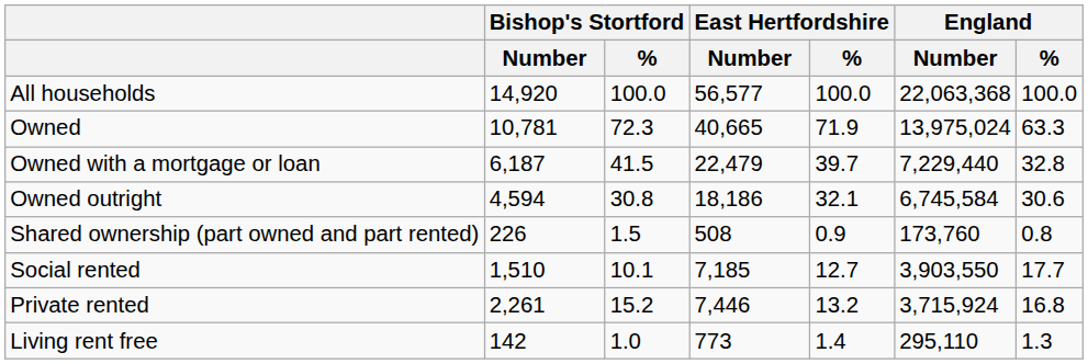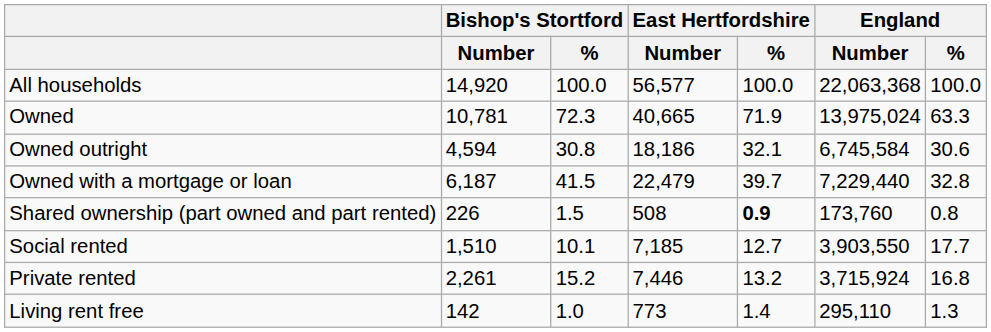rows swapped: Owned outright <-> Owned with a mortgage or loan
Shared ownership (part owned and part rented) | East Hertfordshire / %: normal -> bold
